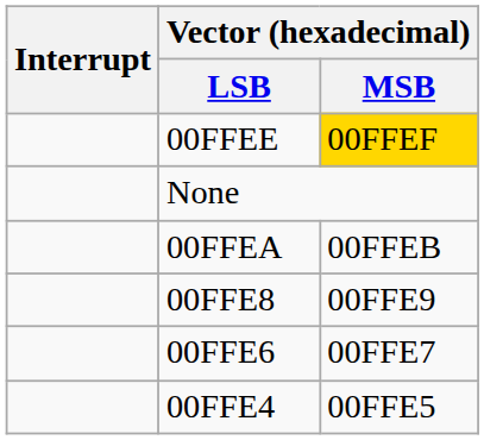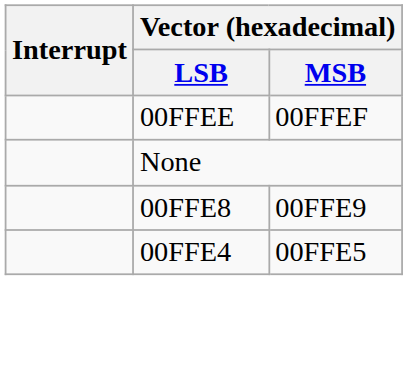00FFEE | Vector (hexadecimal) / MSB: gold background -> no background
- row: 00FFEA | 00FFEB
- row: 00FFE6 | 00FFE7
